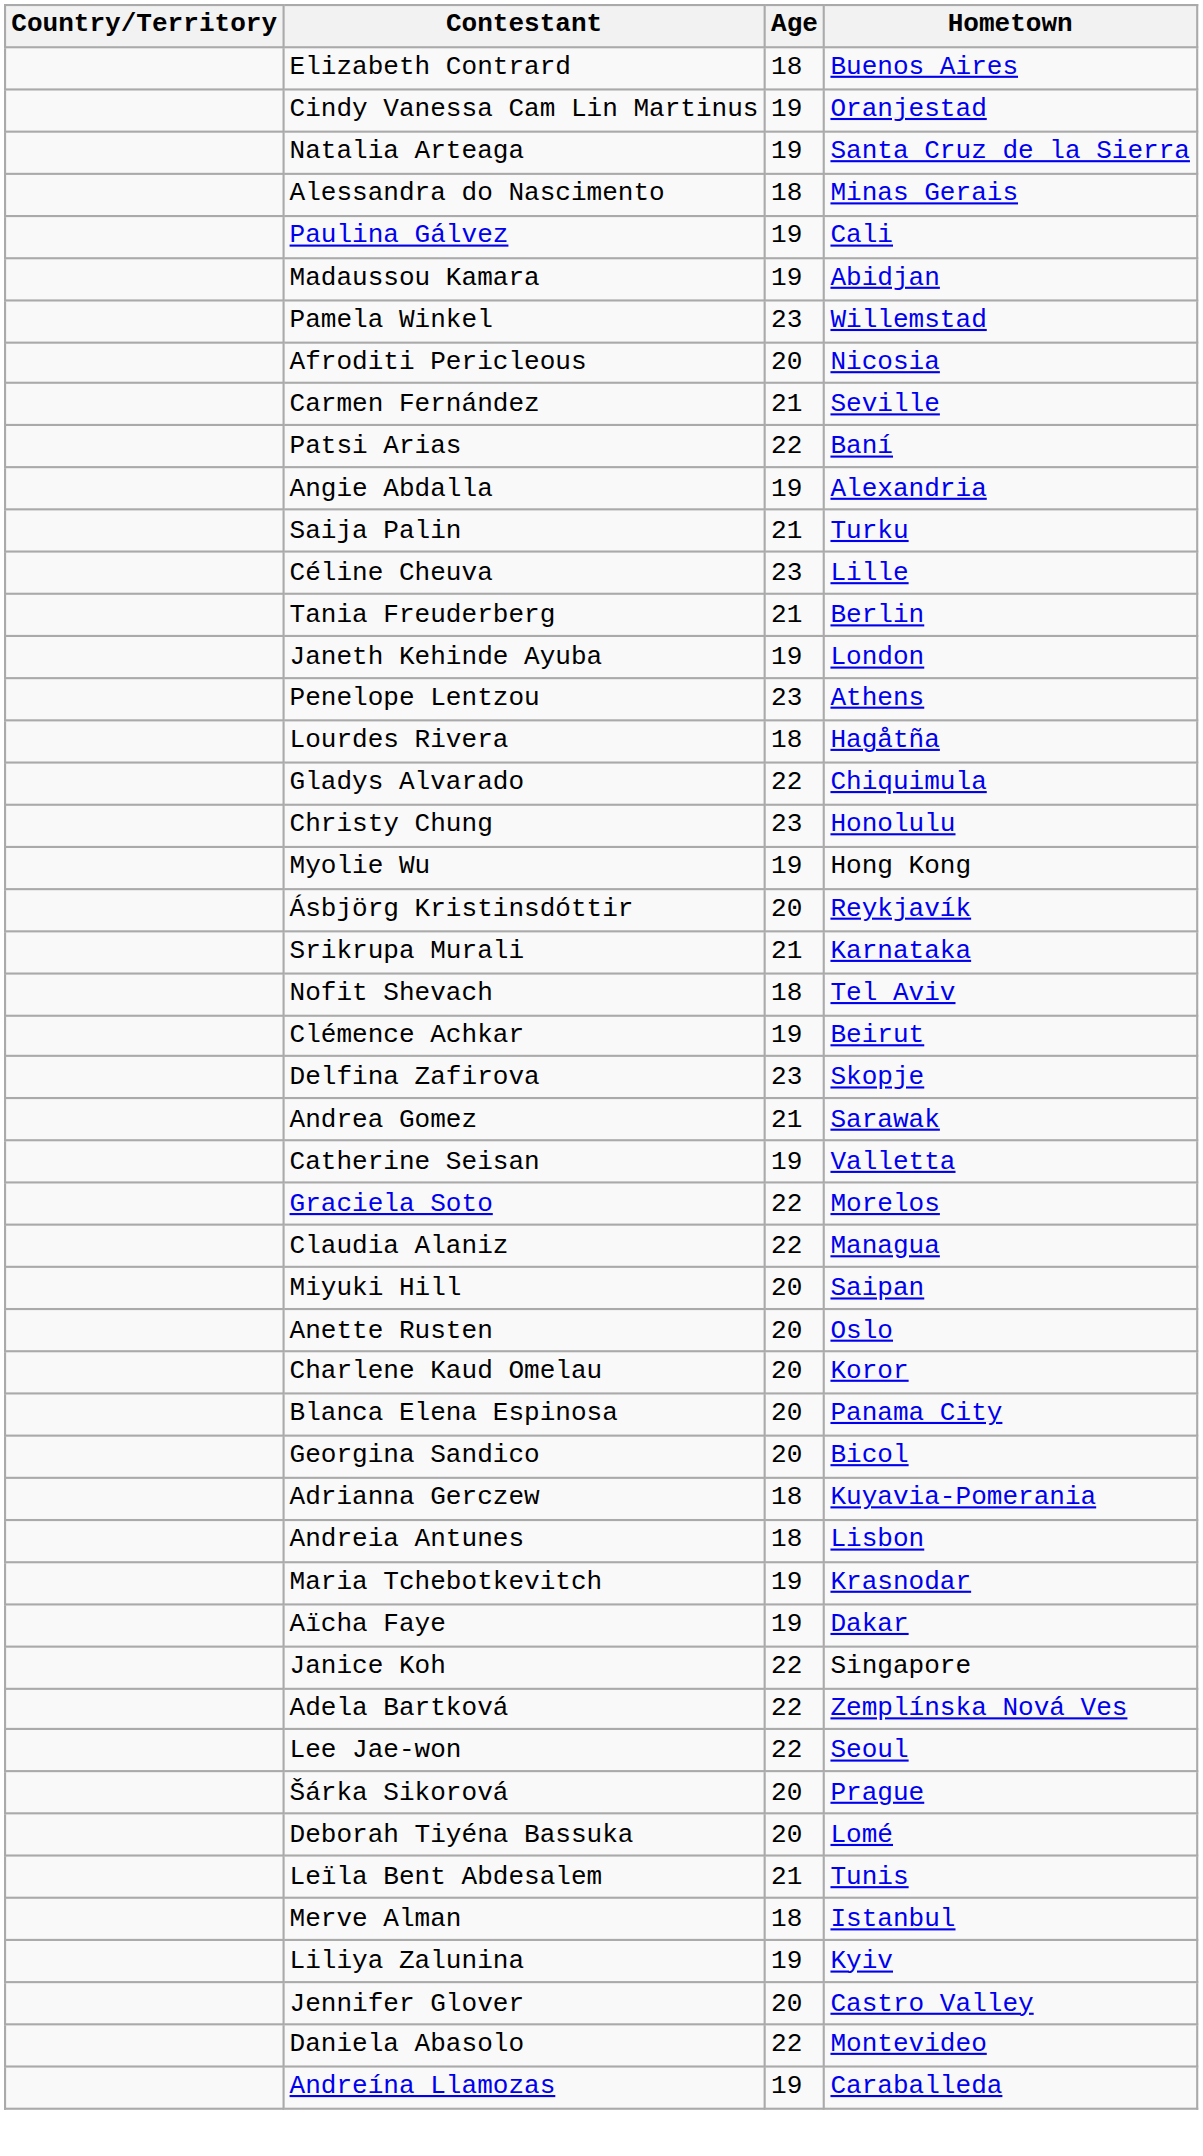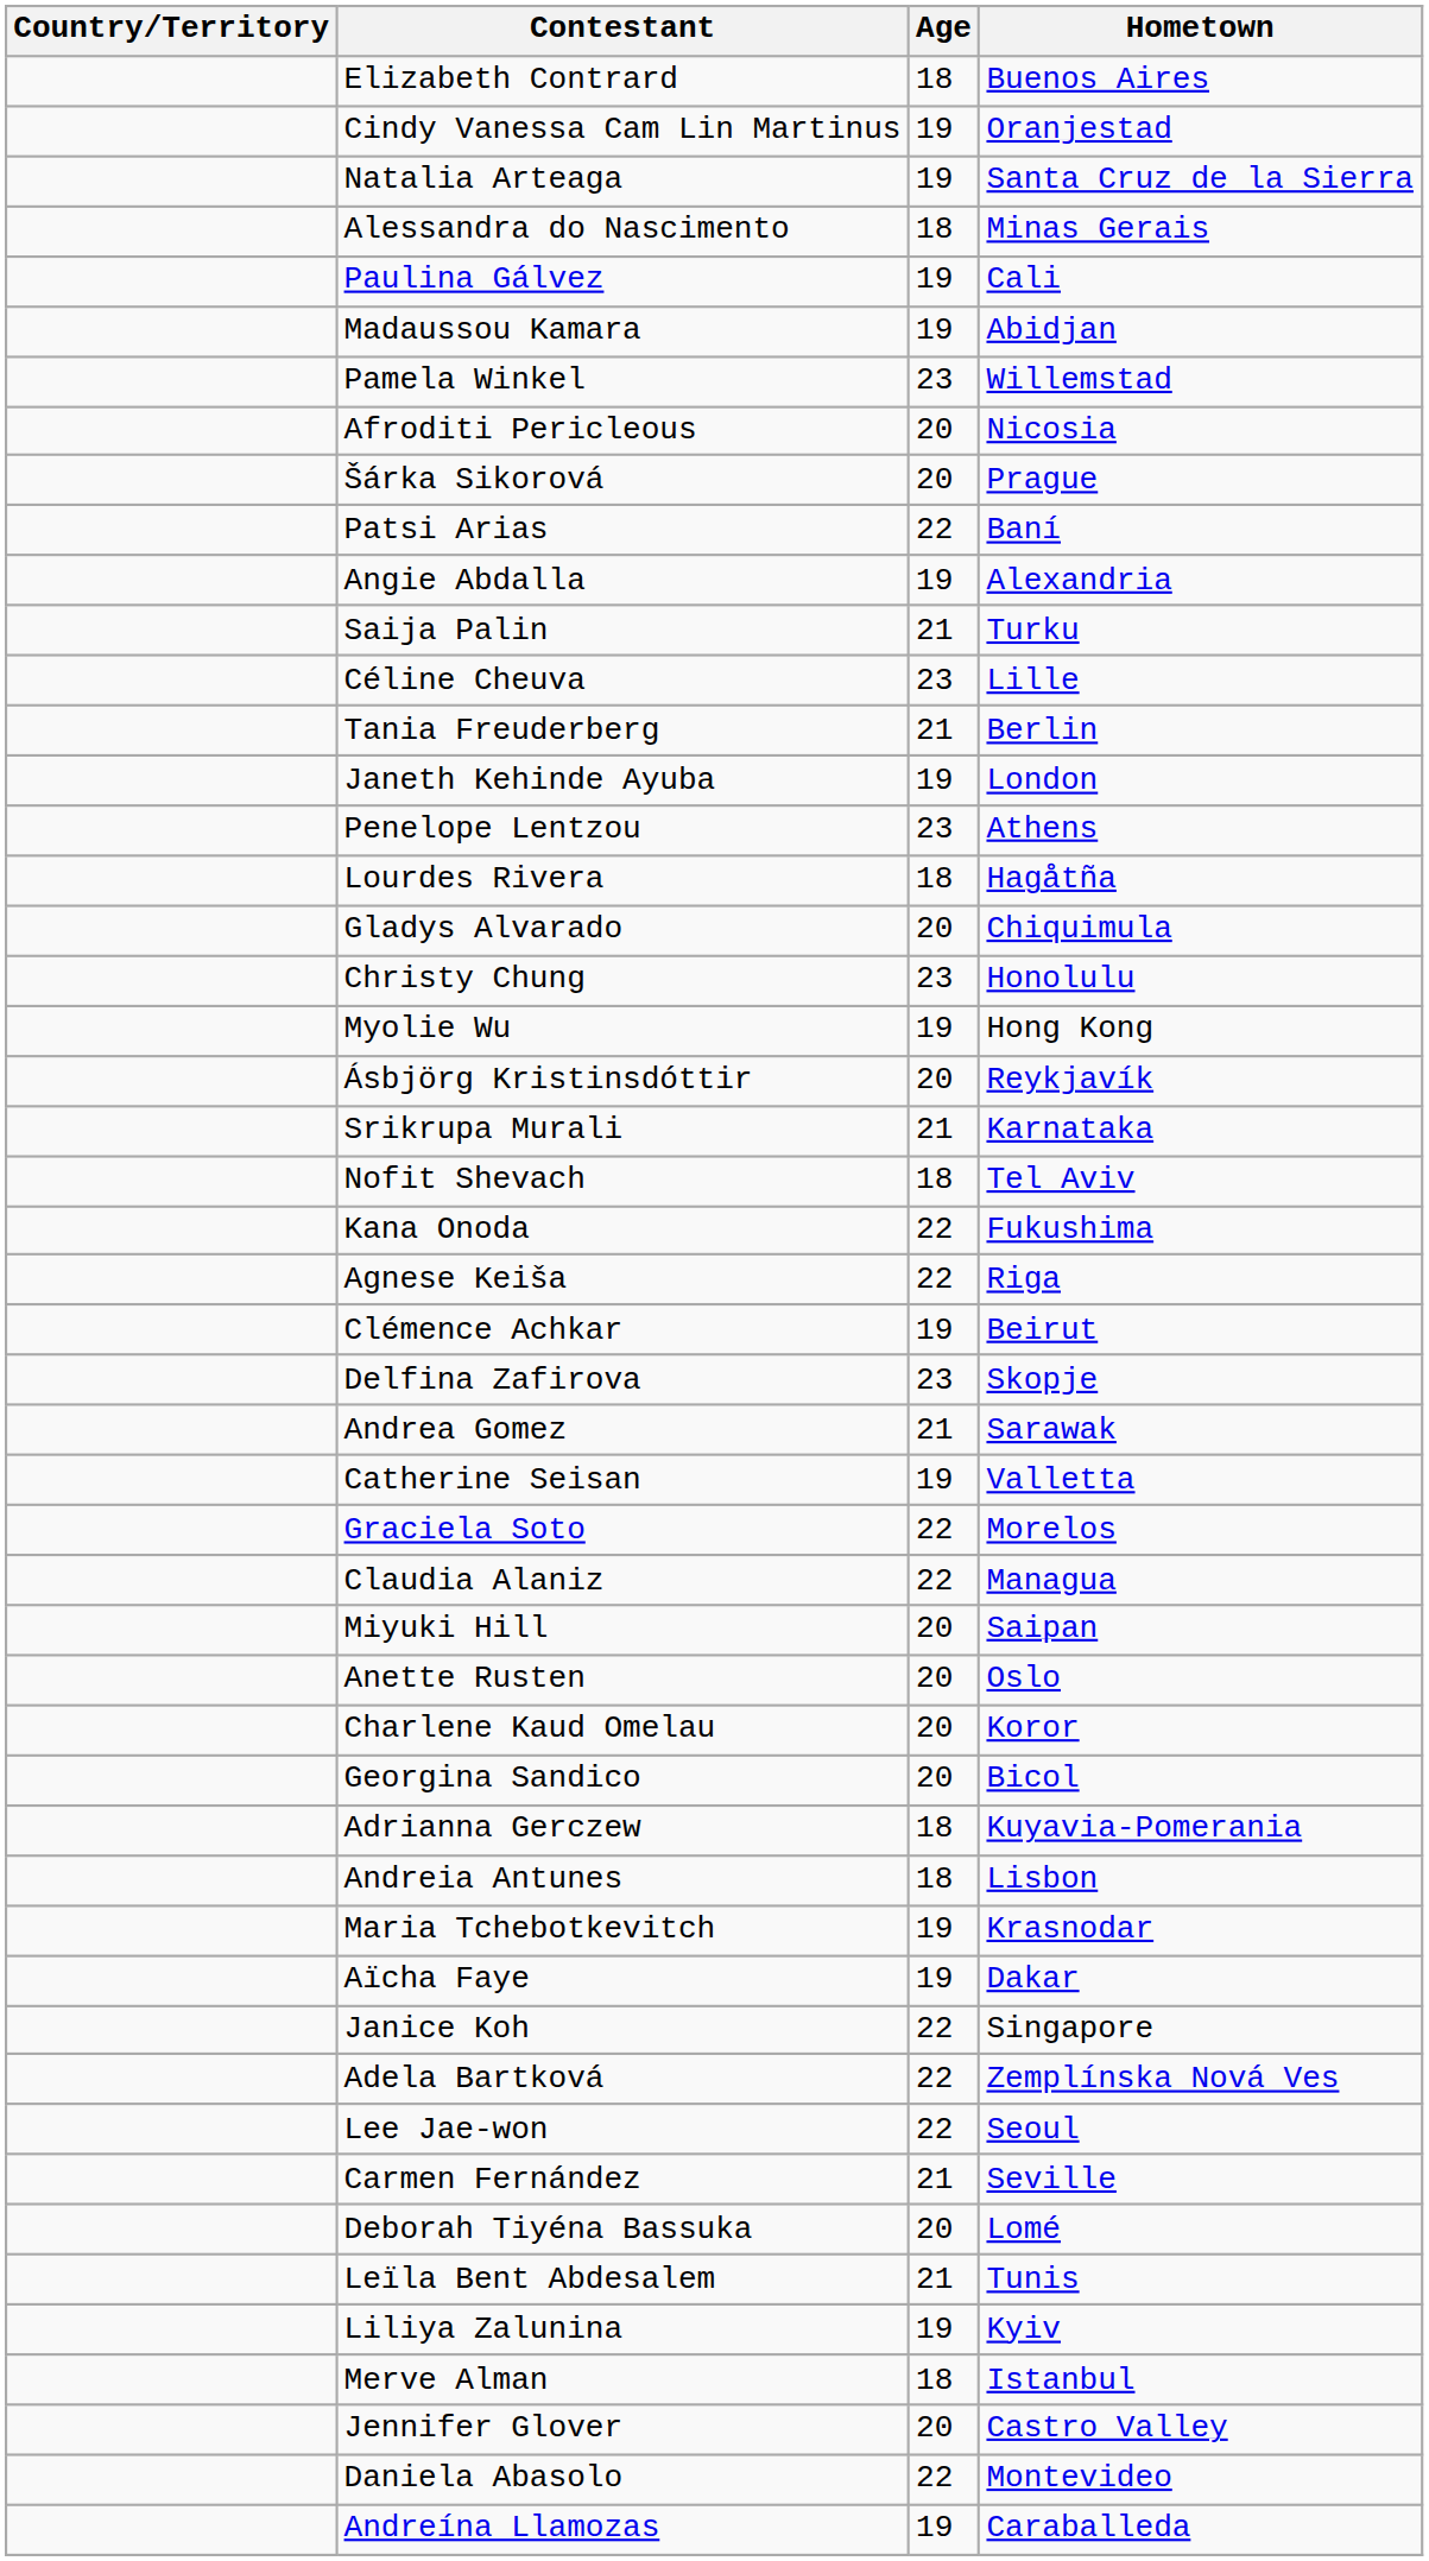rows swapped: Šárka Sikorová <-> Carmen Fernández
Gladys Alvarado | Age: 22 -> 20
+ row: Kana Onoda | 22 | Fukushima
+ row: Agnese Keiša | 22 | Riga
- row: Blanca Elena Espinosa | 20 | Panama City
rows swapped: Merve Alman <-> Liliya Zalunina
